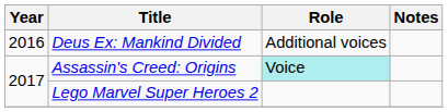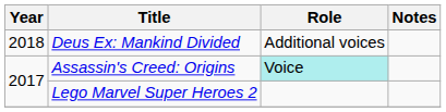Deus Ex: Mankind Divided | Year: 2016 -> 2018
